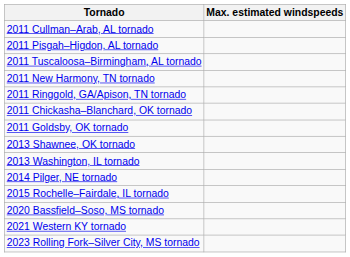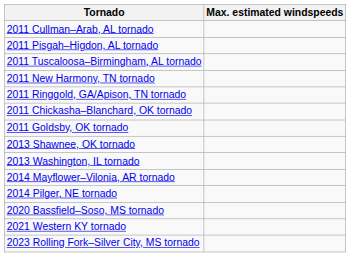+ row: 2014 Mayflower–Vilonia, AR tornado
- row: 2015 Rochelle–Fairdale, IL tornado
